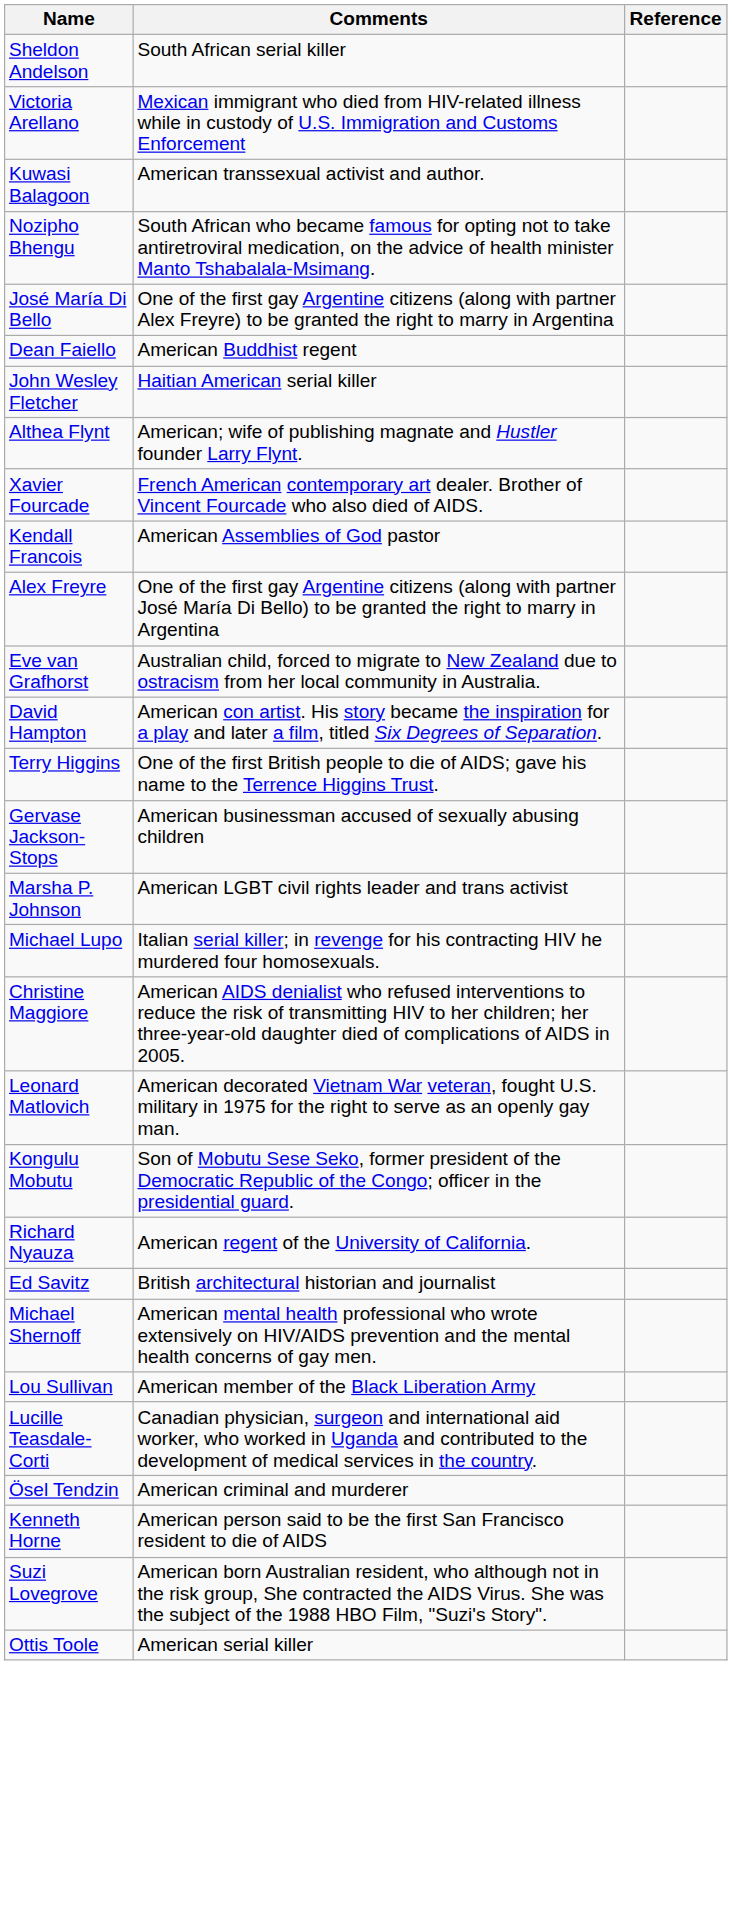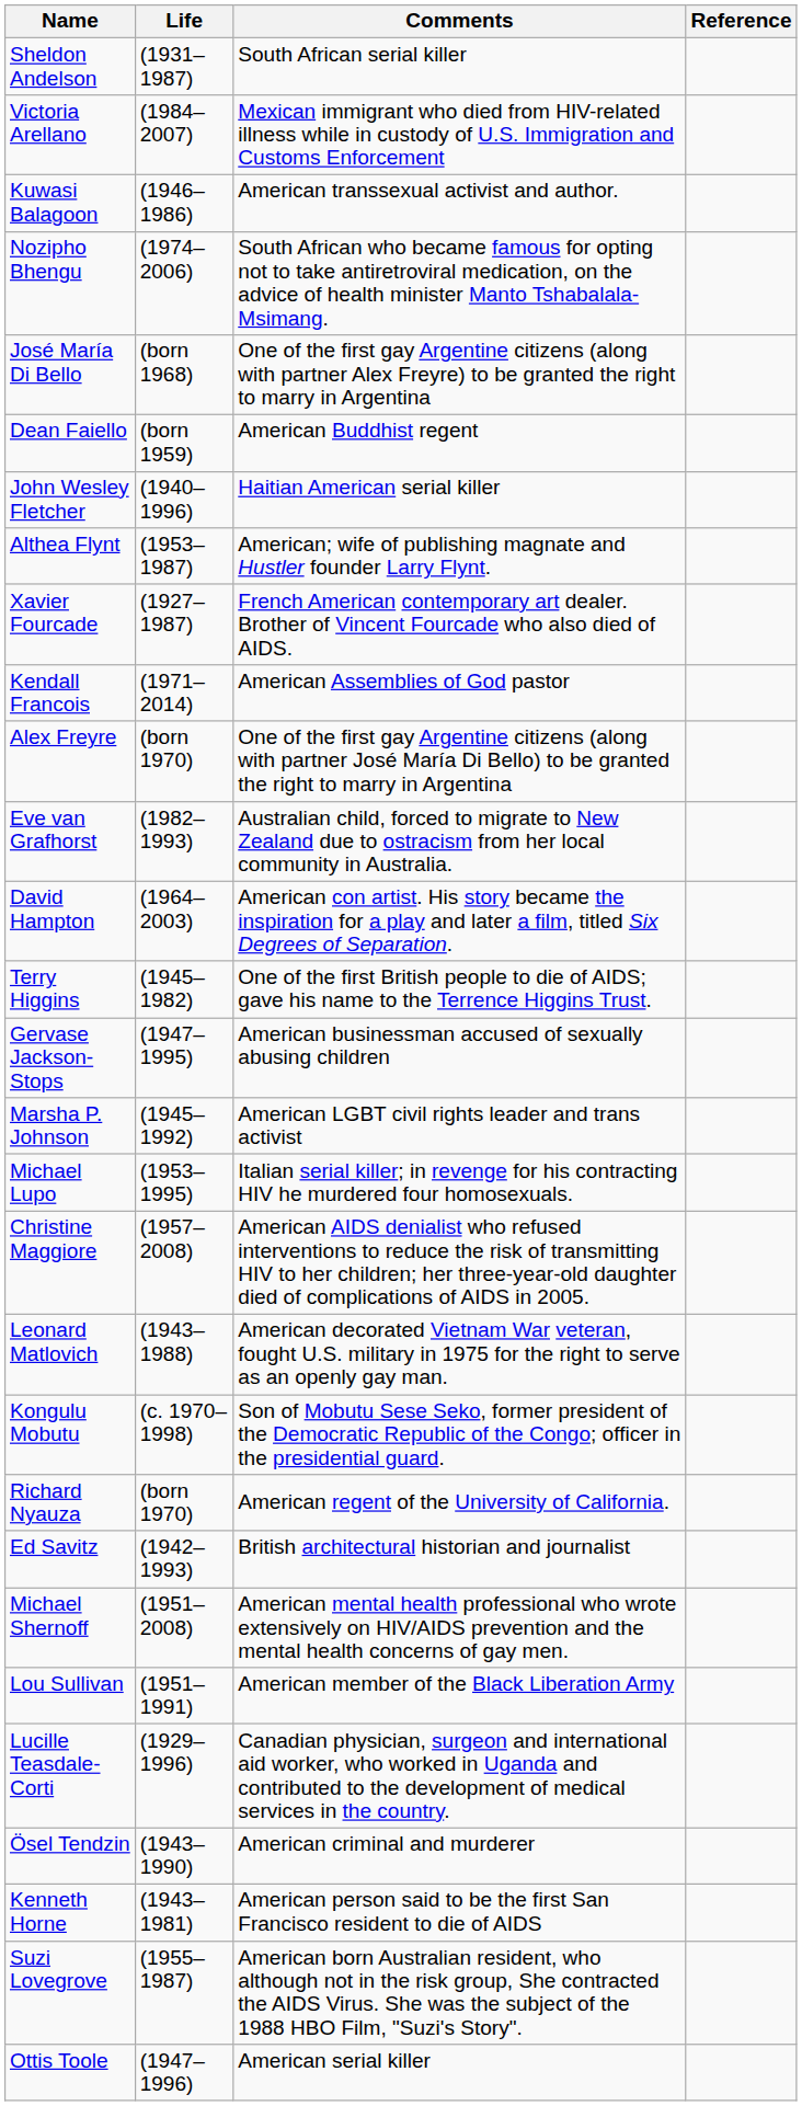+ column: Life | (1931–1987) | (1984–2007) | (1946–1986) | (1974–2006) | (born 1968) | (born 1959) | (1940–1996) | (1953–1987) | (1927–1987) | (1971–2014) | (born 1970) | (1982–1993) | (1964–2003) | (1945–1982) | (1947–1995) | (1945–1992) | (1953–1995) | (1957–2008) | (1943–1988) | (c. 1970–1998) | (born 1970) | (1942–1993) | (1951–2008) | (1951–1991) | (1929–1996) | (1943–1990) | (1943–1981) | (1955–1987) | (1947–1996)
